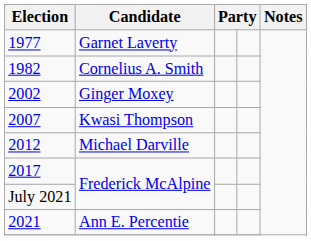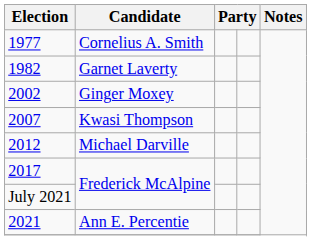1977 | Candidate: Garnet Laverty -> Cornelius A. Smith
1982 | Candidate: Cornelius A. Smith -> Garnet Laverty
